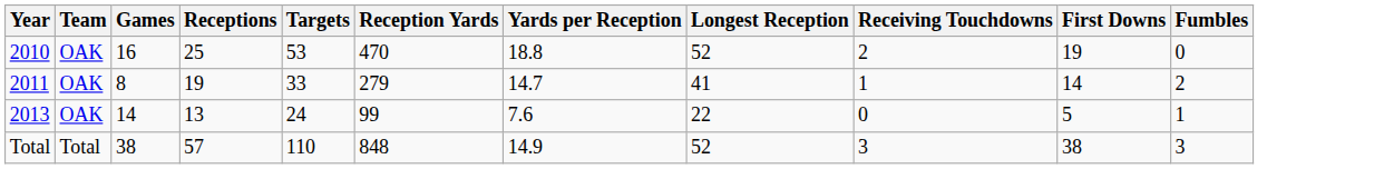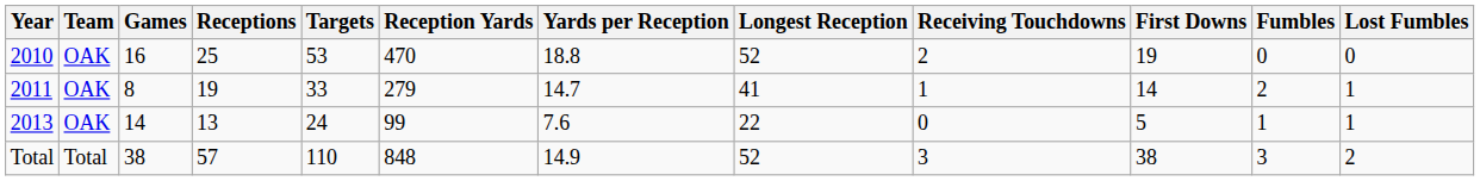+ column: Lost Fumbles | 0 | 1 | 1 | 2
